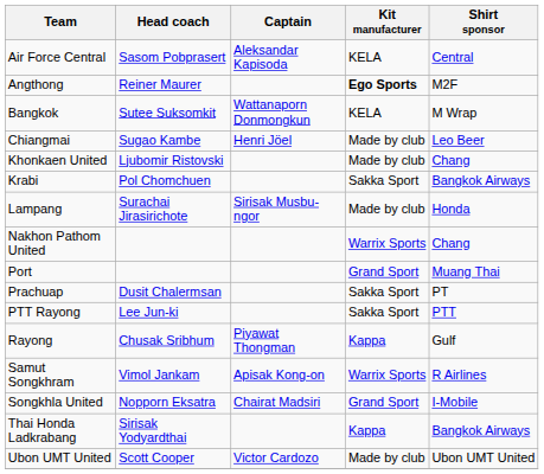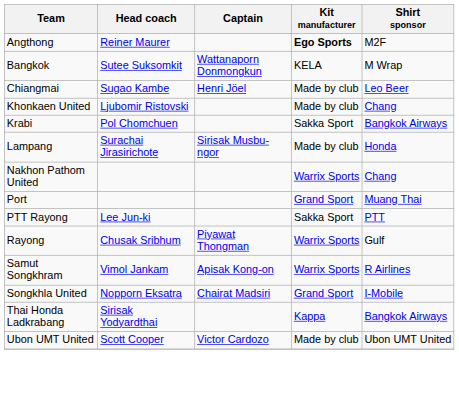- row: Air Force Central | Sasom Pobprasert | Aleksandar Kapisoda | KELA | Central
- row: Prachuap | Dusit Chalermsan | Sakka Sport | PT
Rayong | Kit manufacturer: Kappa -> Warrix Sports
